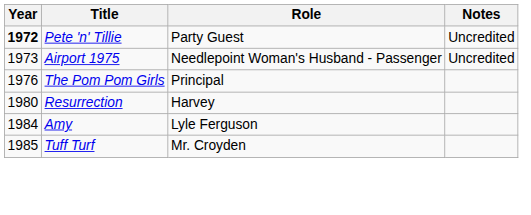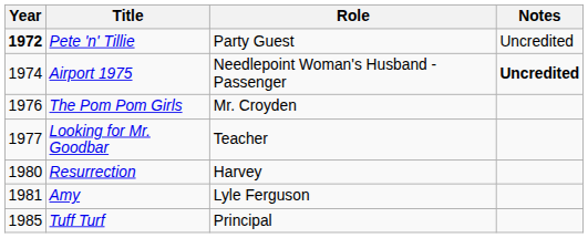Airport 1975 | Year: 1973 -> 1974
Airport 1975 | Notes: normal -> bold
The Pom Pom Girls | Role: Principal -> Mr. Croyden
+ row: 1977 | Looking for Mr. Goodbar | Teacher
Amy | Year: 1984 -> 1981
Tuff Turf | Role: Mr. Croyden -> Principal
